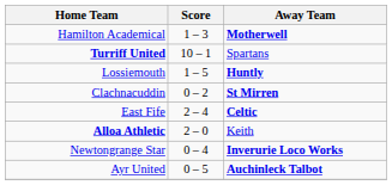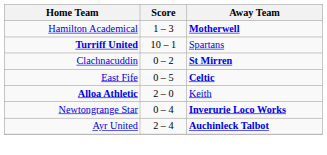- row: Lossiemouth | 1 – 5 | Huntly
East Fife | Score: 2 – 4 -> 0 – 5
Ayr United | Score: 0 – 5 -> 2 – 4
